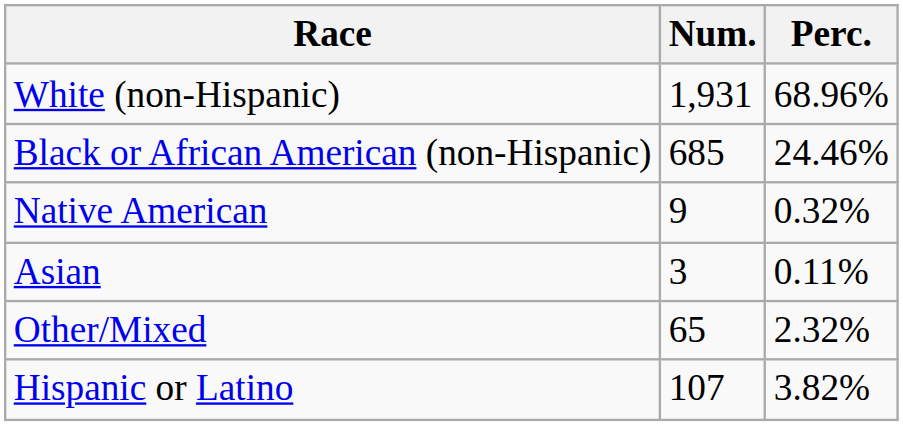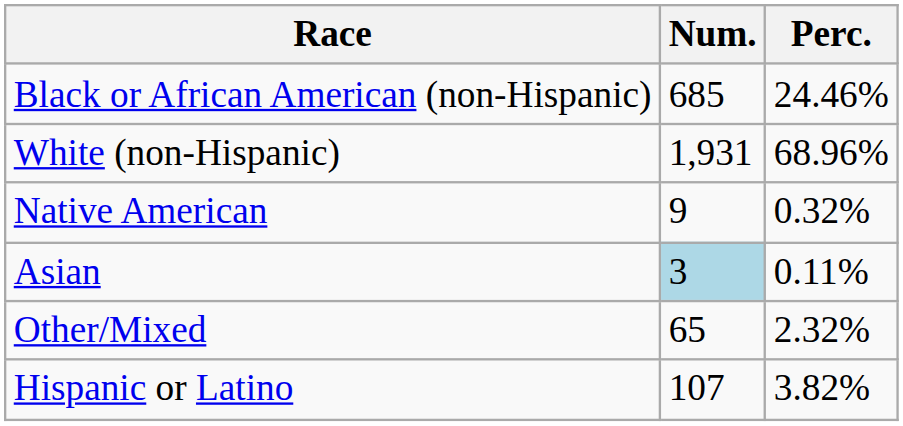rows swapped: White (non-Hispanic) <-> Black or African American (non-Hispanic)
Asian | Num.: no background -> lightblue background
